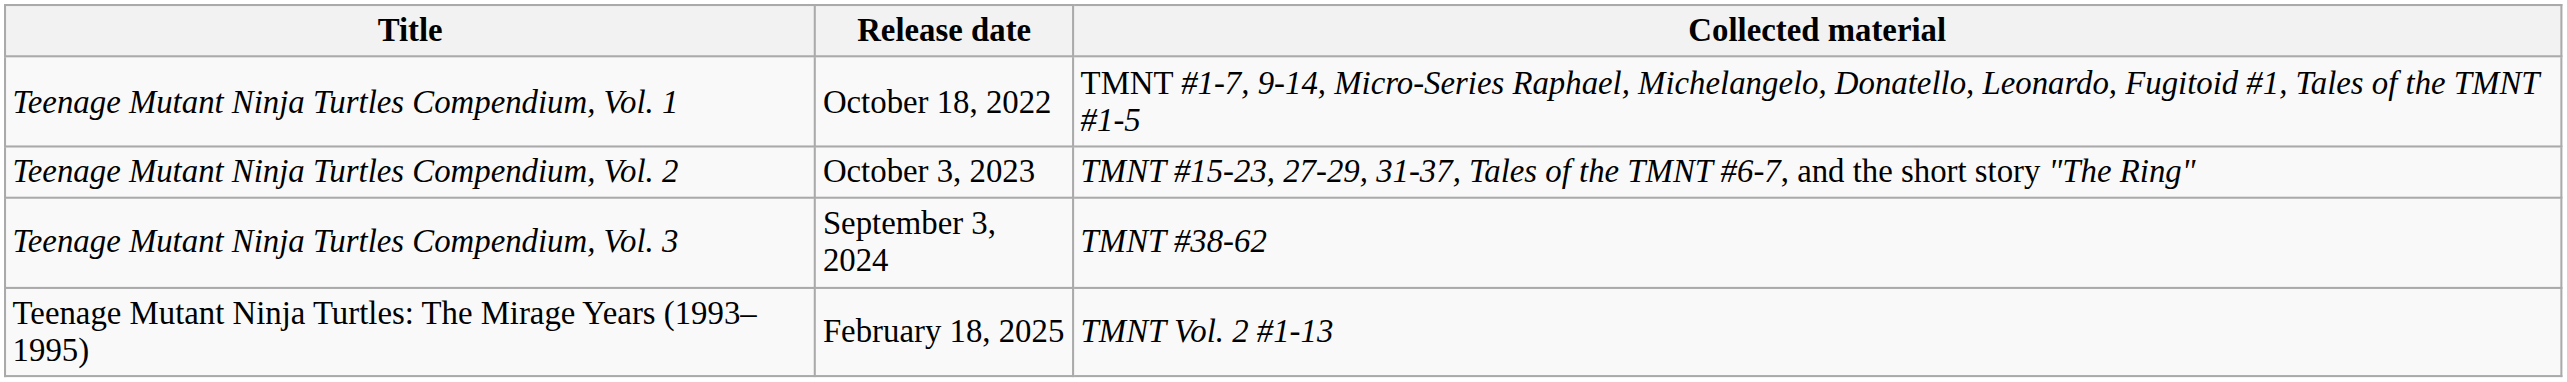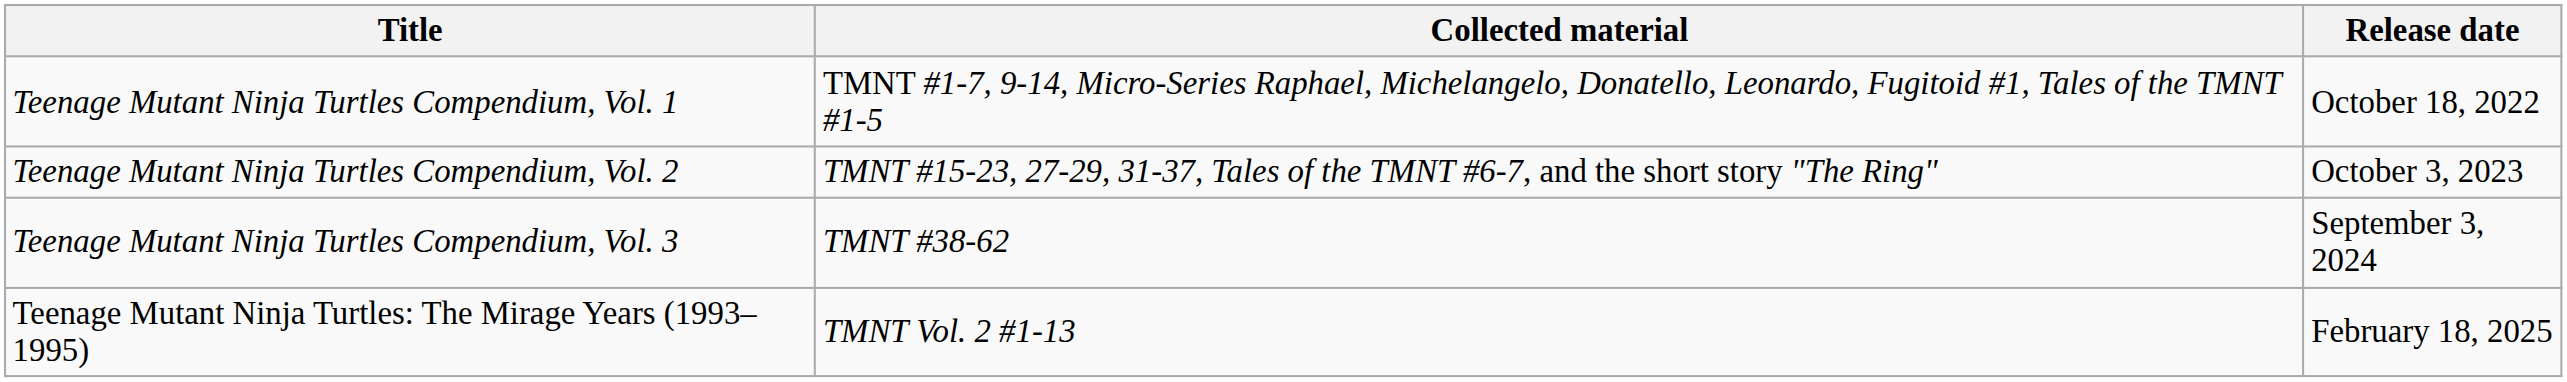columns swapped: Release date <-> Collected material
